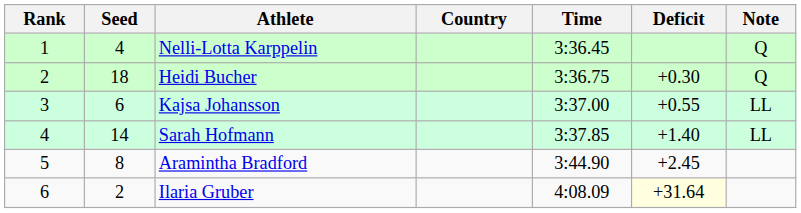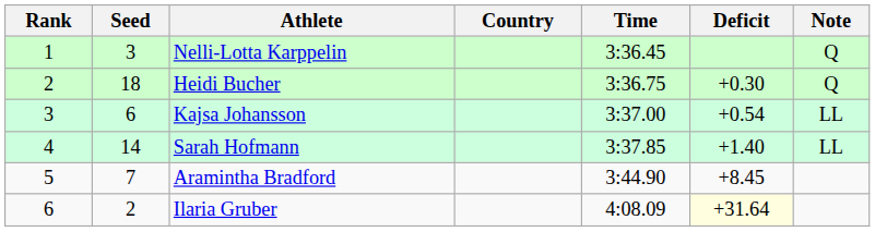Nelli-Lotta Karppelin | Seed: 4 -> 3
Kajsa Johansson | Deficit: +0.55 -> +0.54
Aramintha Bradford | Seed: 8 -> 7
Aramintha Bradford | Deficit: +2.45 -> +8.45
